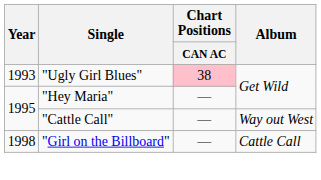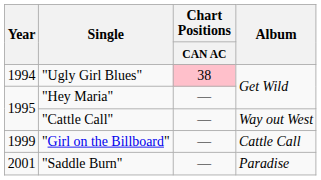"Ugly Girl Blues" | Year: 1993 -> 1994
"Girl on the Billboard" | Year: 1998 -> 1999
+ row: 2001 | "Saddle Burn" | — | Paradise
